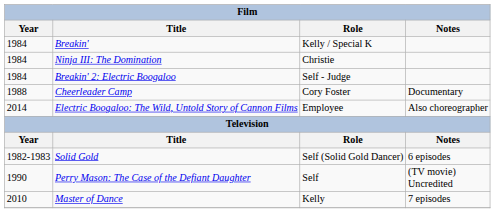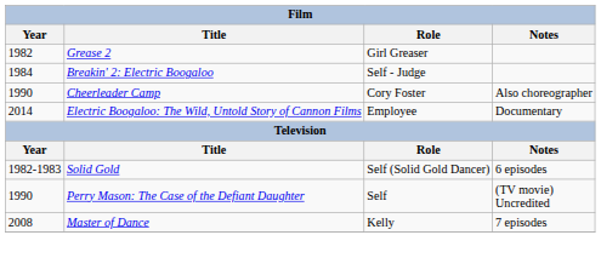+ row: 1982 | Grease 2 | Girl Greaser
- row: 1984 | Breakin' | Kelly / Special K
- row: 1984 | Ninja III: The Domination | Christie
Cheerleader Camp | Year: 1988 -> 1990
Cheerleader Camp | Notes: Documentary -> Also choreographer
Electric Boogaloo: The Wild, Untold Story of Cannon Films | Notes: Also choreographer -> Documentary
Master of Dance | Year: 2010 -> 2008
